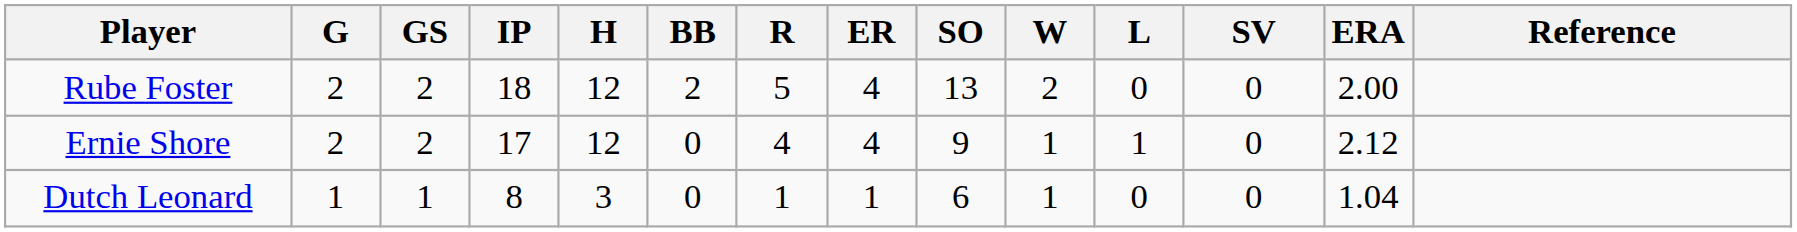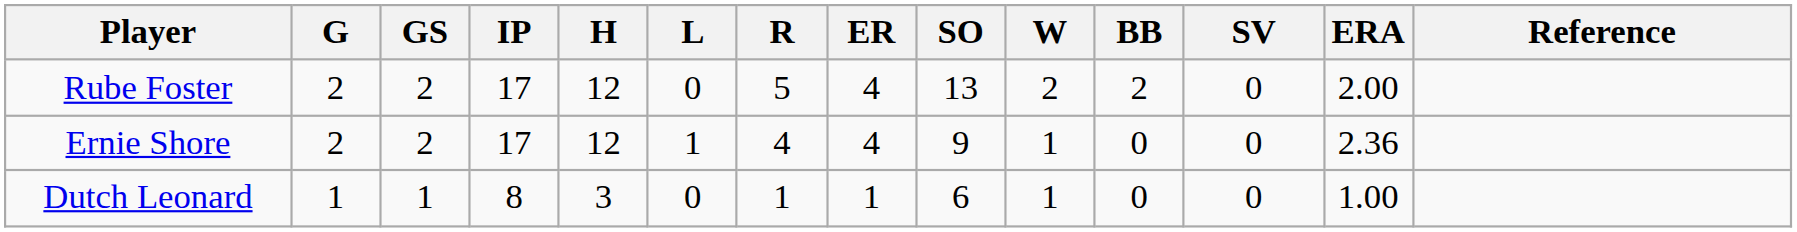columns swapped: BB <-> L
Rube Foster | IP: 18 -> 17
Ernie Shore | ERA: 2.12 -> 2.36
Dutch Leonard | ERA: 1.04 -> 1.00
